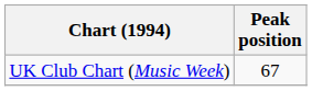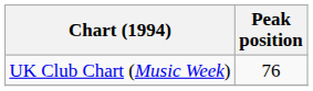UK Club Chart (Music Week) | Peak position: 67 -> 76
